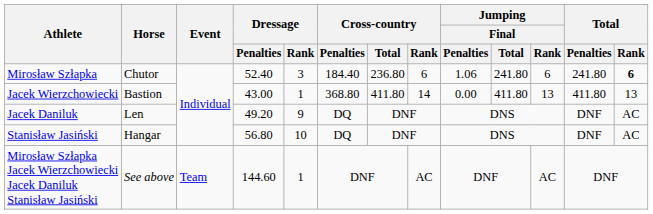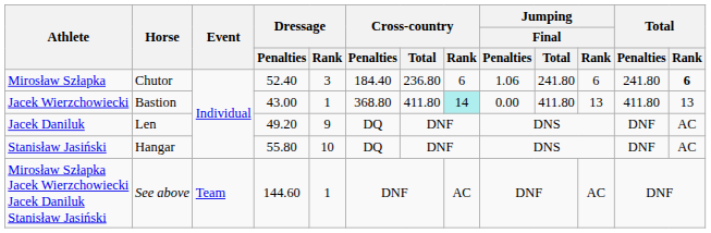Jacek Wierzchowiecki | Cross-country / Rank: no background -> paleturquoise background
Stanisław Jasiński | Dressage / Penalties: 56.80 -> 55.80
